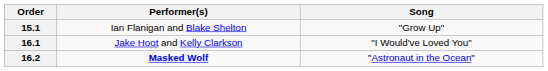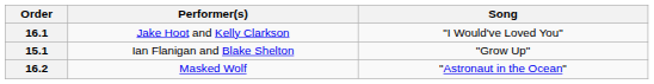rows swapped: 15.1 <-> 16.1
16.2 | Performer(s): bold -> normal
